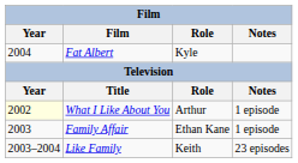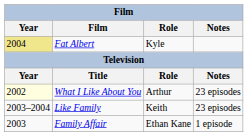Fat Albert | Year: no background -> khaki background
What I Like About You | Notes: 1 episode -> 23 episodes
rows swapped: Family Affair <-> Like Family
